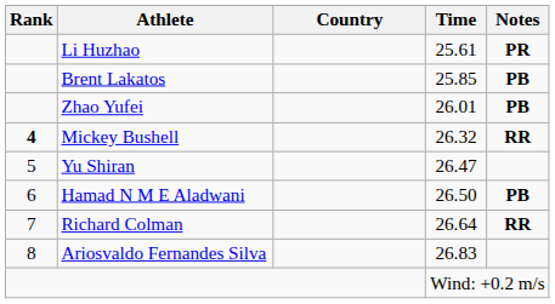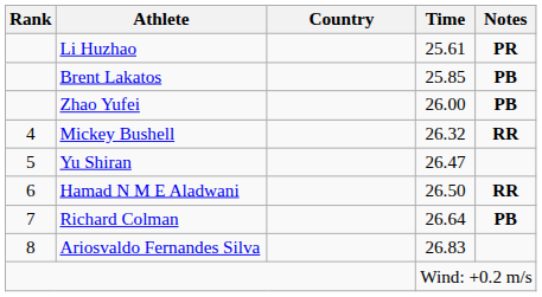Zhao Yufei | Time: 26.01 -> 26.00
Mickey Bushell | Rank: bold -> normal
Hamad N M E Aladwani | Notes: PB -> RR
Richard Colman | Notes: RR -> PB
